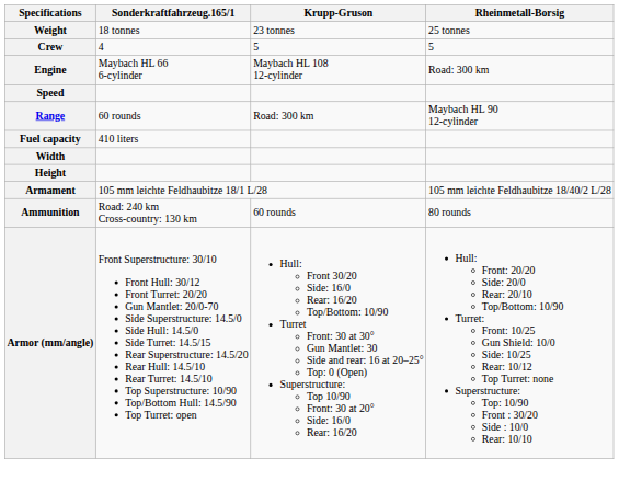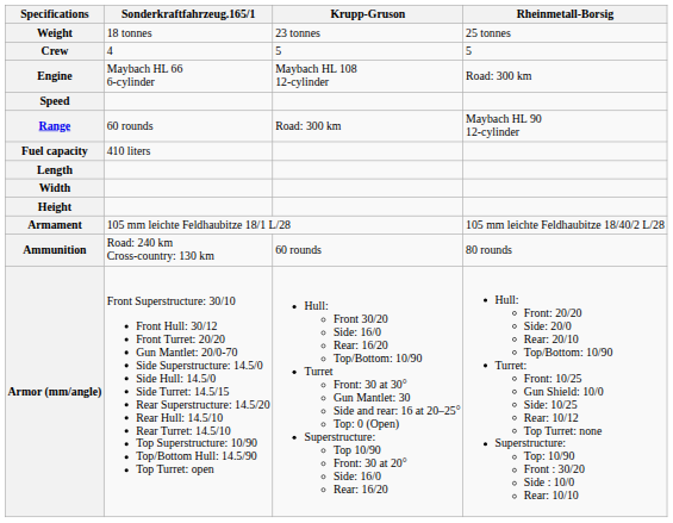+ row: Length
